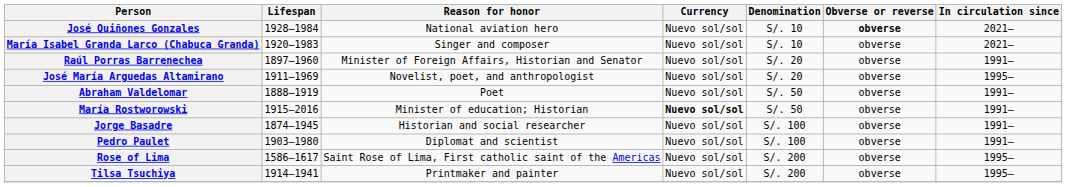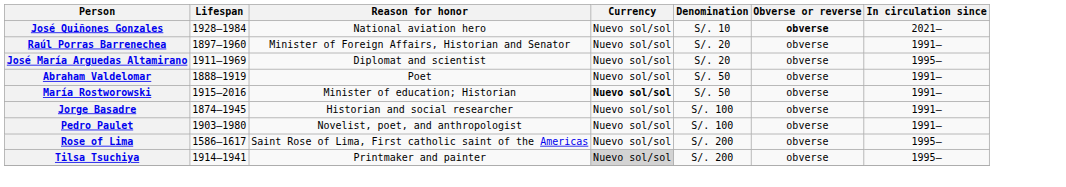- row: María Isabel Granda Larco (Chabuca Granda) | 1920–1983 | Singer and composer | Nuevo sol/sol | S/. 10 | obverse | 2021–
José María Arguedas Altamirano | Reason for honor: Novelist, poet, and anthropologist -> Diplomat and scientist
Pedro Paulet | Reason for honor: Diplomat and scientist -> Novelist, poet, and anthropologist
Tilsa Tsuchiya | Currency: no background -> lightgrey background
